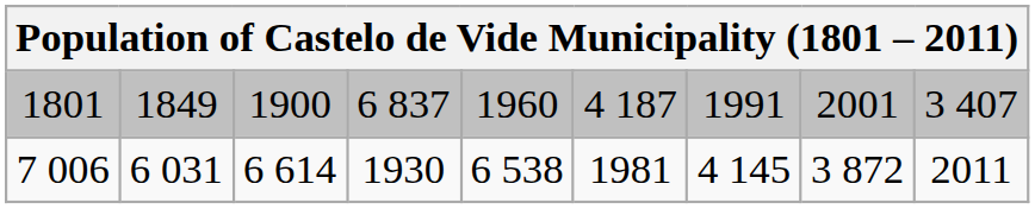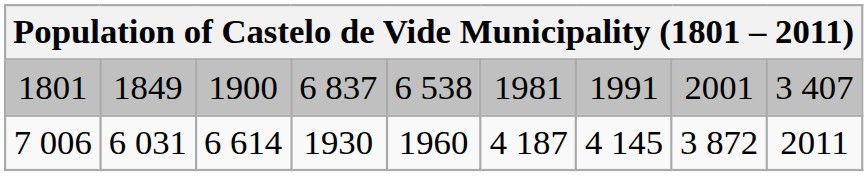1801 | column 5: 1960 -> 6 538
1801 | column 6: 4 187 -> 1981
7 006 | column 5: 6 538 -> 1960
7 006 | column 6: 1981 -> 4 187
